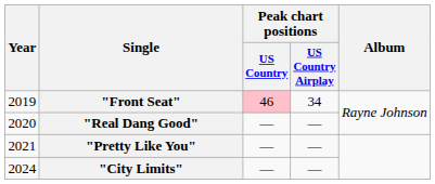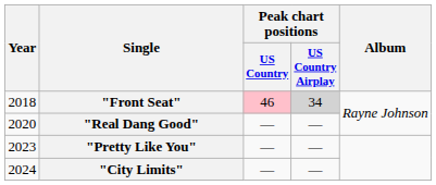"Front Seat" | Year: 2019 -> 2018
"Front Seat" | Peak chart positions / US Country Airplay: no background -> lightgrey background
"Pretty Like You" | Year: 2021 -> 2023
